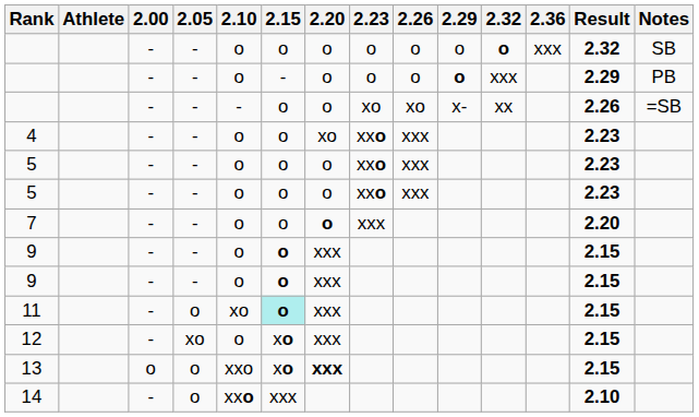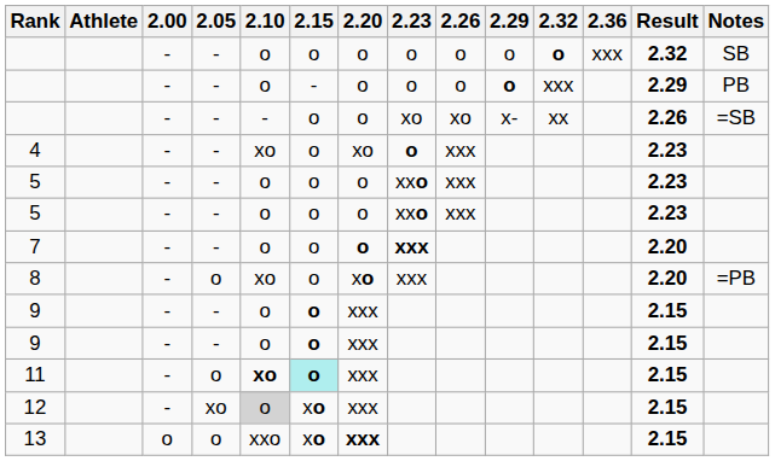4 | 2.10: o -> xo
4 | 2.23: xxo -> o
7 | 2.23: normal -> bold
+ row: 8 | - | o | xo | o | xo | xxx | 2.20 | =PB
11 | 2.10: normal -> bold
12 | 2.10: no background -> lightgrey background
- row: 14 | - | o | xxo | xxx | 2.10
